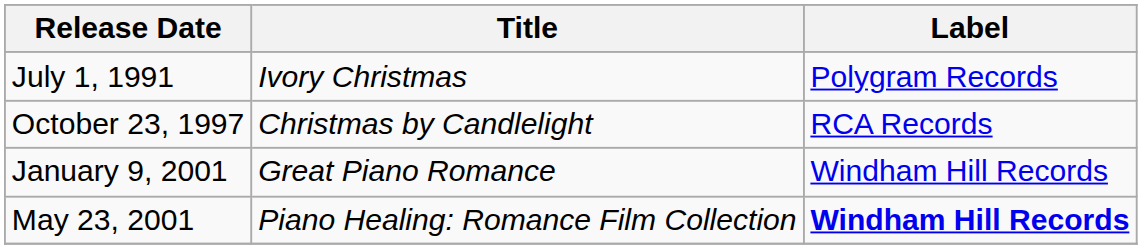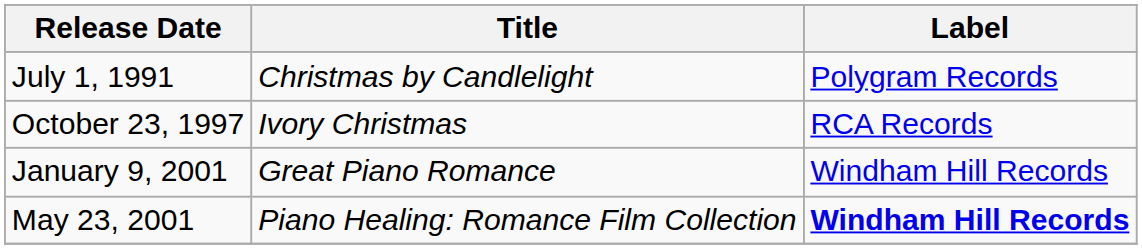July 1, 1991 | Title: Ivory Christmas -> Christmas by Candlelight
October 23, 1997 | Title: Christmas by Candlelight -> Ivory Christmas
